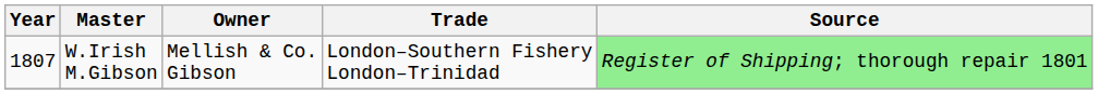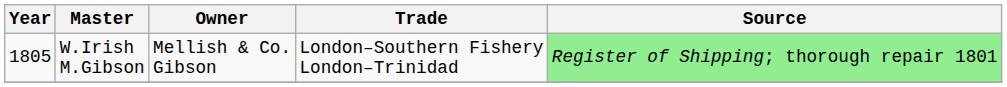W.Irish M.Gibson | Year: 1807 -> 1805
